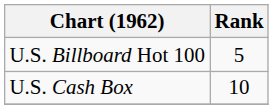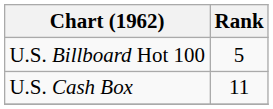U.S. Cash Box | Rank: 10 -> 11
